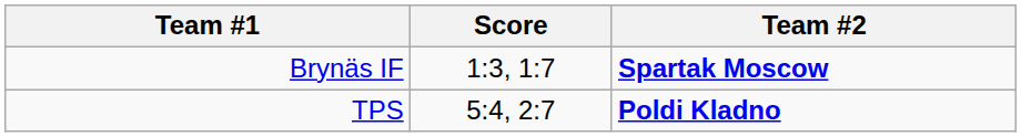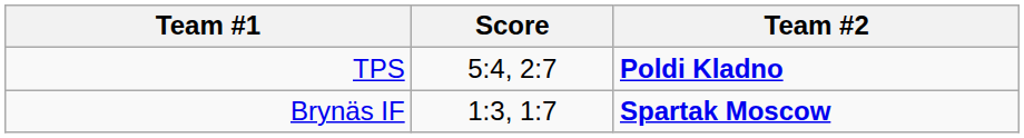rows swapped: TPS <-> Brynäs IF
